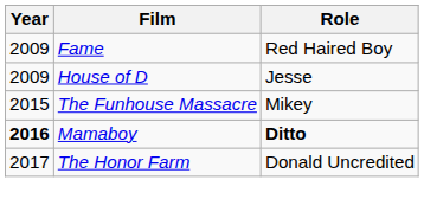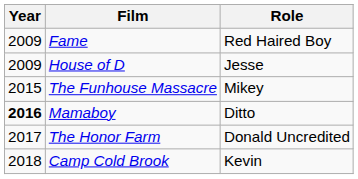Mamaboy | Role: bold -> normal
+ row: 2018 | Camp Cold Brook | Kevin
